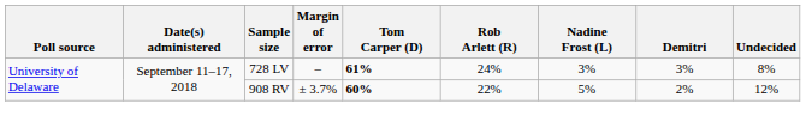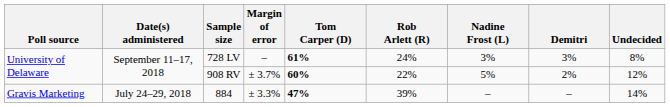+ row: Gravis Marketing | July 24–29, 2018 | 884 | ± 3.3% | 47% | 39% | – | – | 14%
